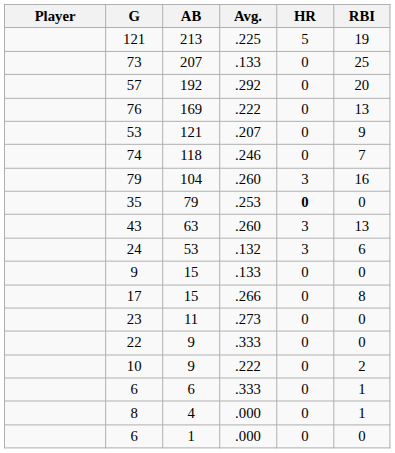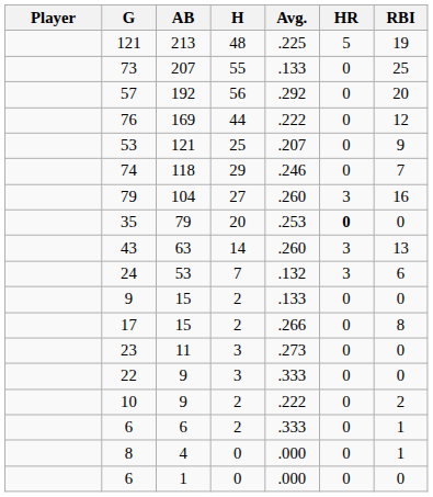+ column: H | 48 | 55 | 56 | 44 | 25 | 29 | 27 | 20 | 14 | 7 | 2 | 2 | 3 | 3 | 2 | 2 | 0 | 0
76 | RBI: 13 -> 12
